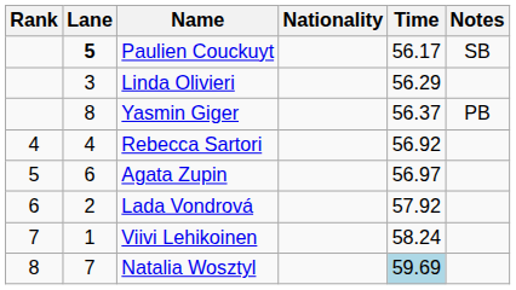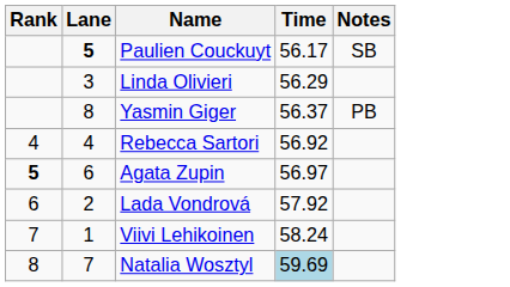- column: Nationality
Agata Zupin | Rank: normal -> bold
